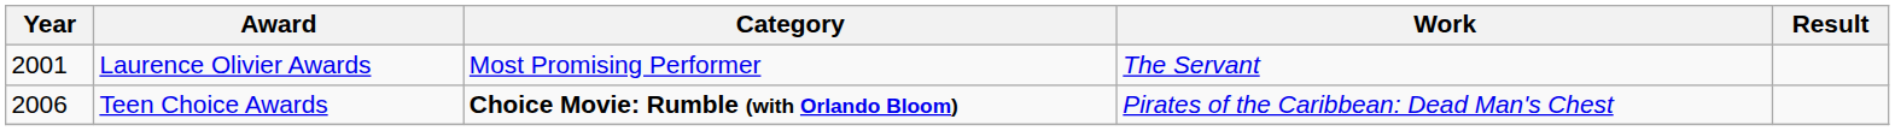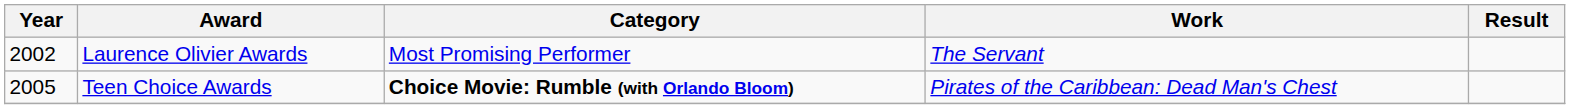Laurence Olivier Awards | Year: 2001 -> 2002
Teen Choice Awards | Year: 2006 -> 2005
